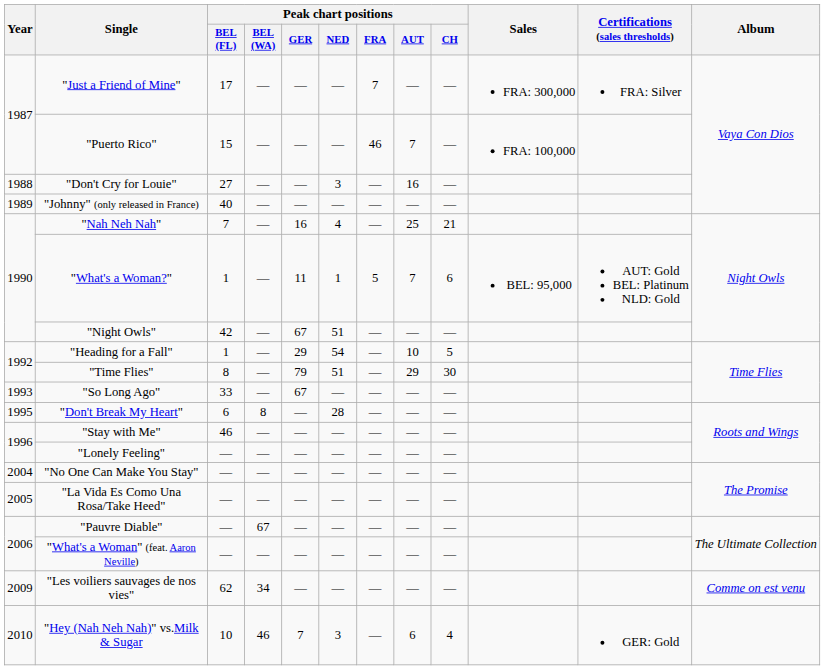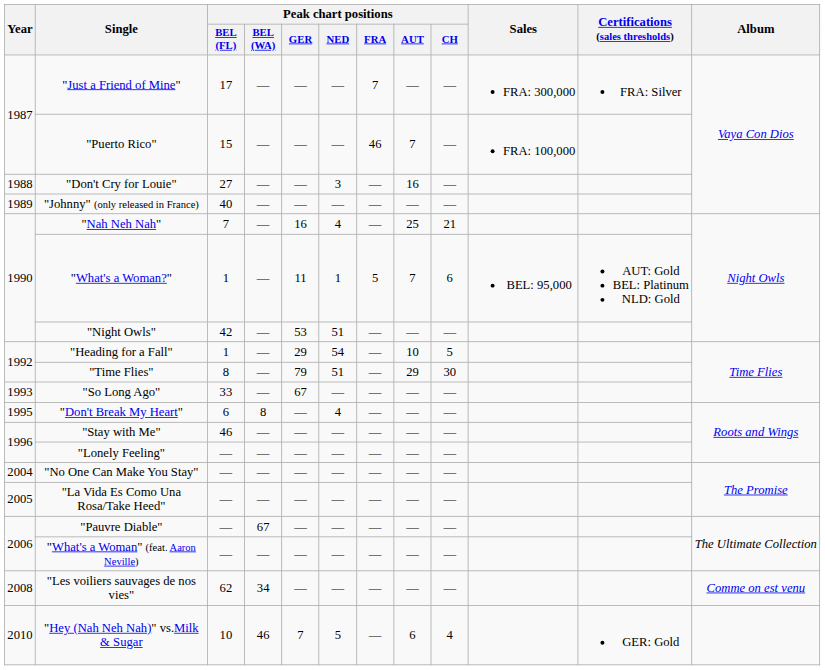"Night Owls" | Peak chart positions / GER: 67 -> 53
"Don't Break My Heart" | Peak chart positions / NED: 28 -> 4
"Les voiliers sauvages de nos vies" | Year: 2009 -> 2008
"Hey (Nah Neh Nah)" vs.Milk & Sugar | Peak chart positions / NED: 3 -> 5
